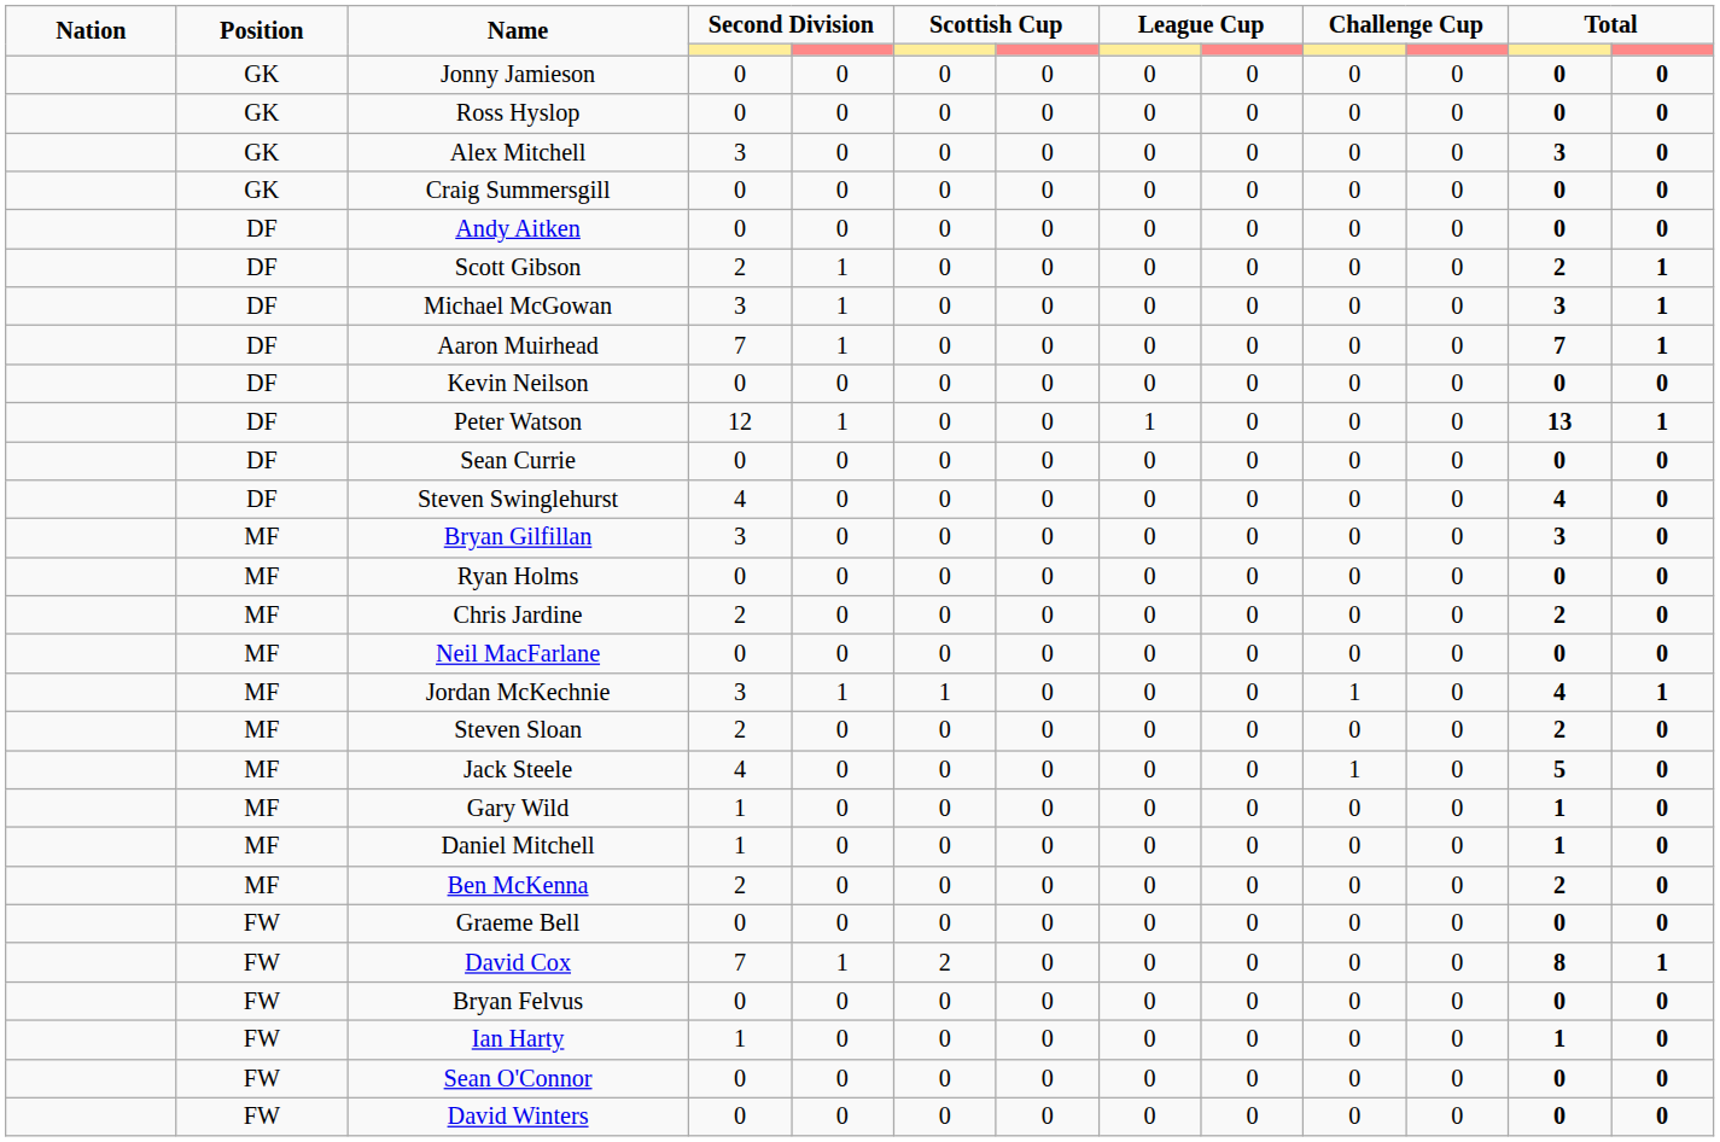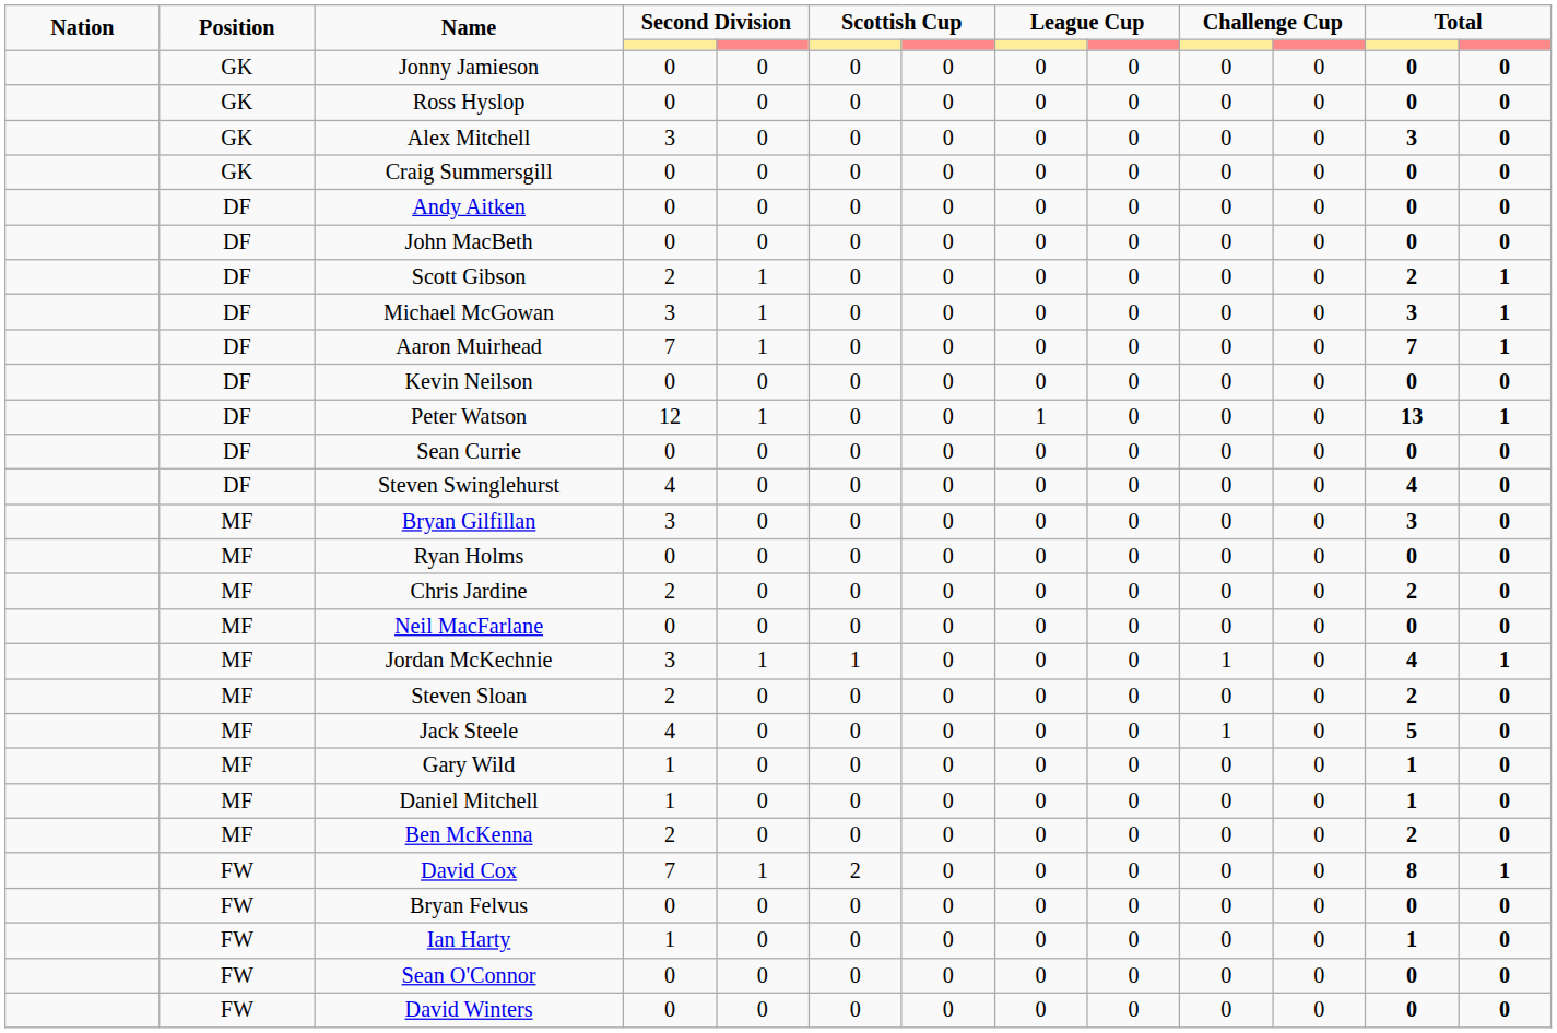+ row: DF | John MacBeth | 0 | 0 | 0 | 0 | 0 | 0 | 0 | 0 | 0 | 0
- row: FW | Graeme Bell | 0 | 0 | 0 | 0 | 0 | 0 | 0 | 0 | 0 | 0
